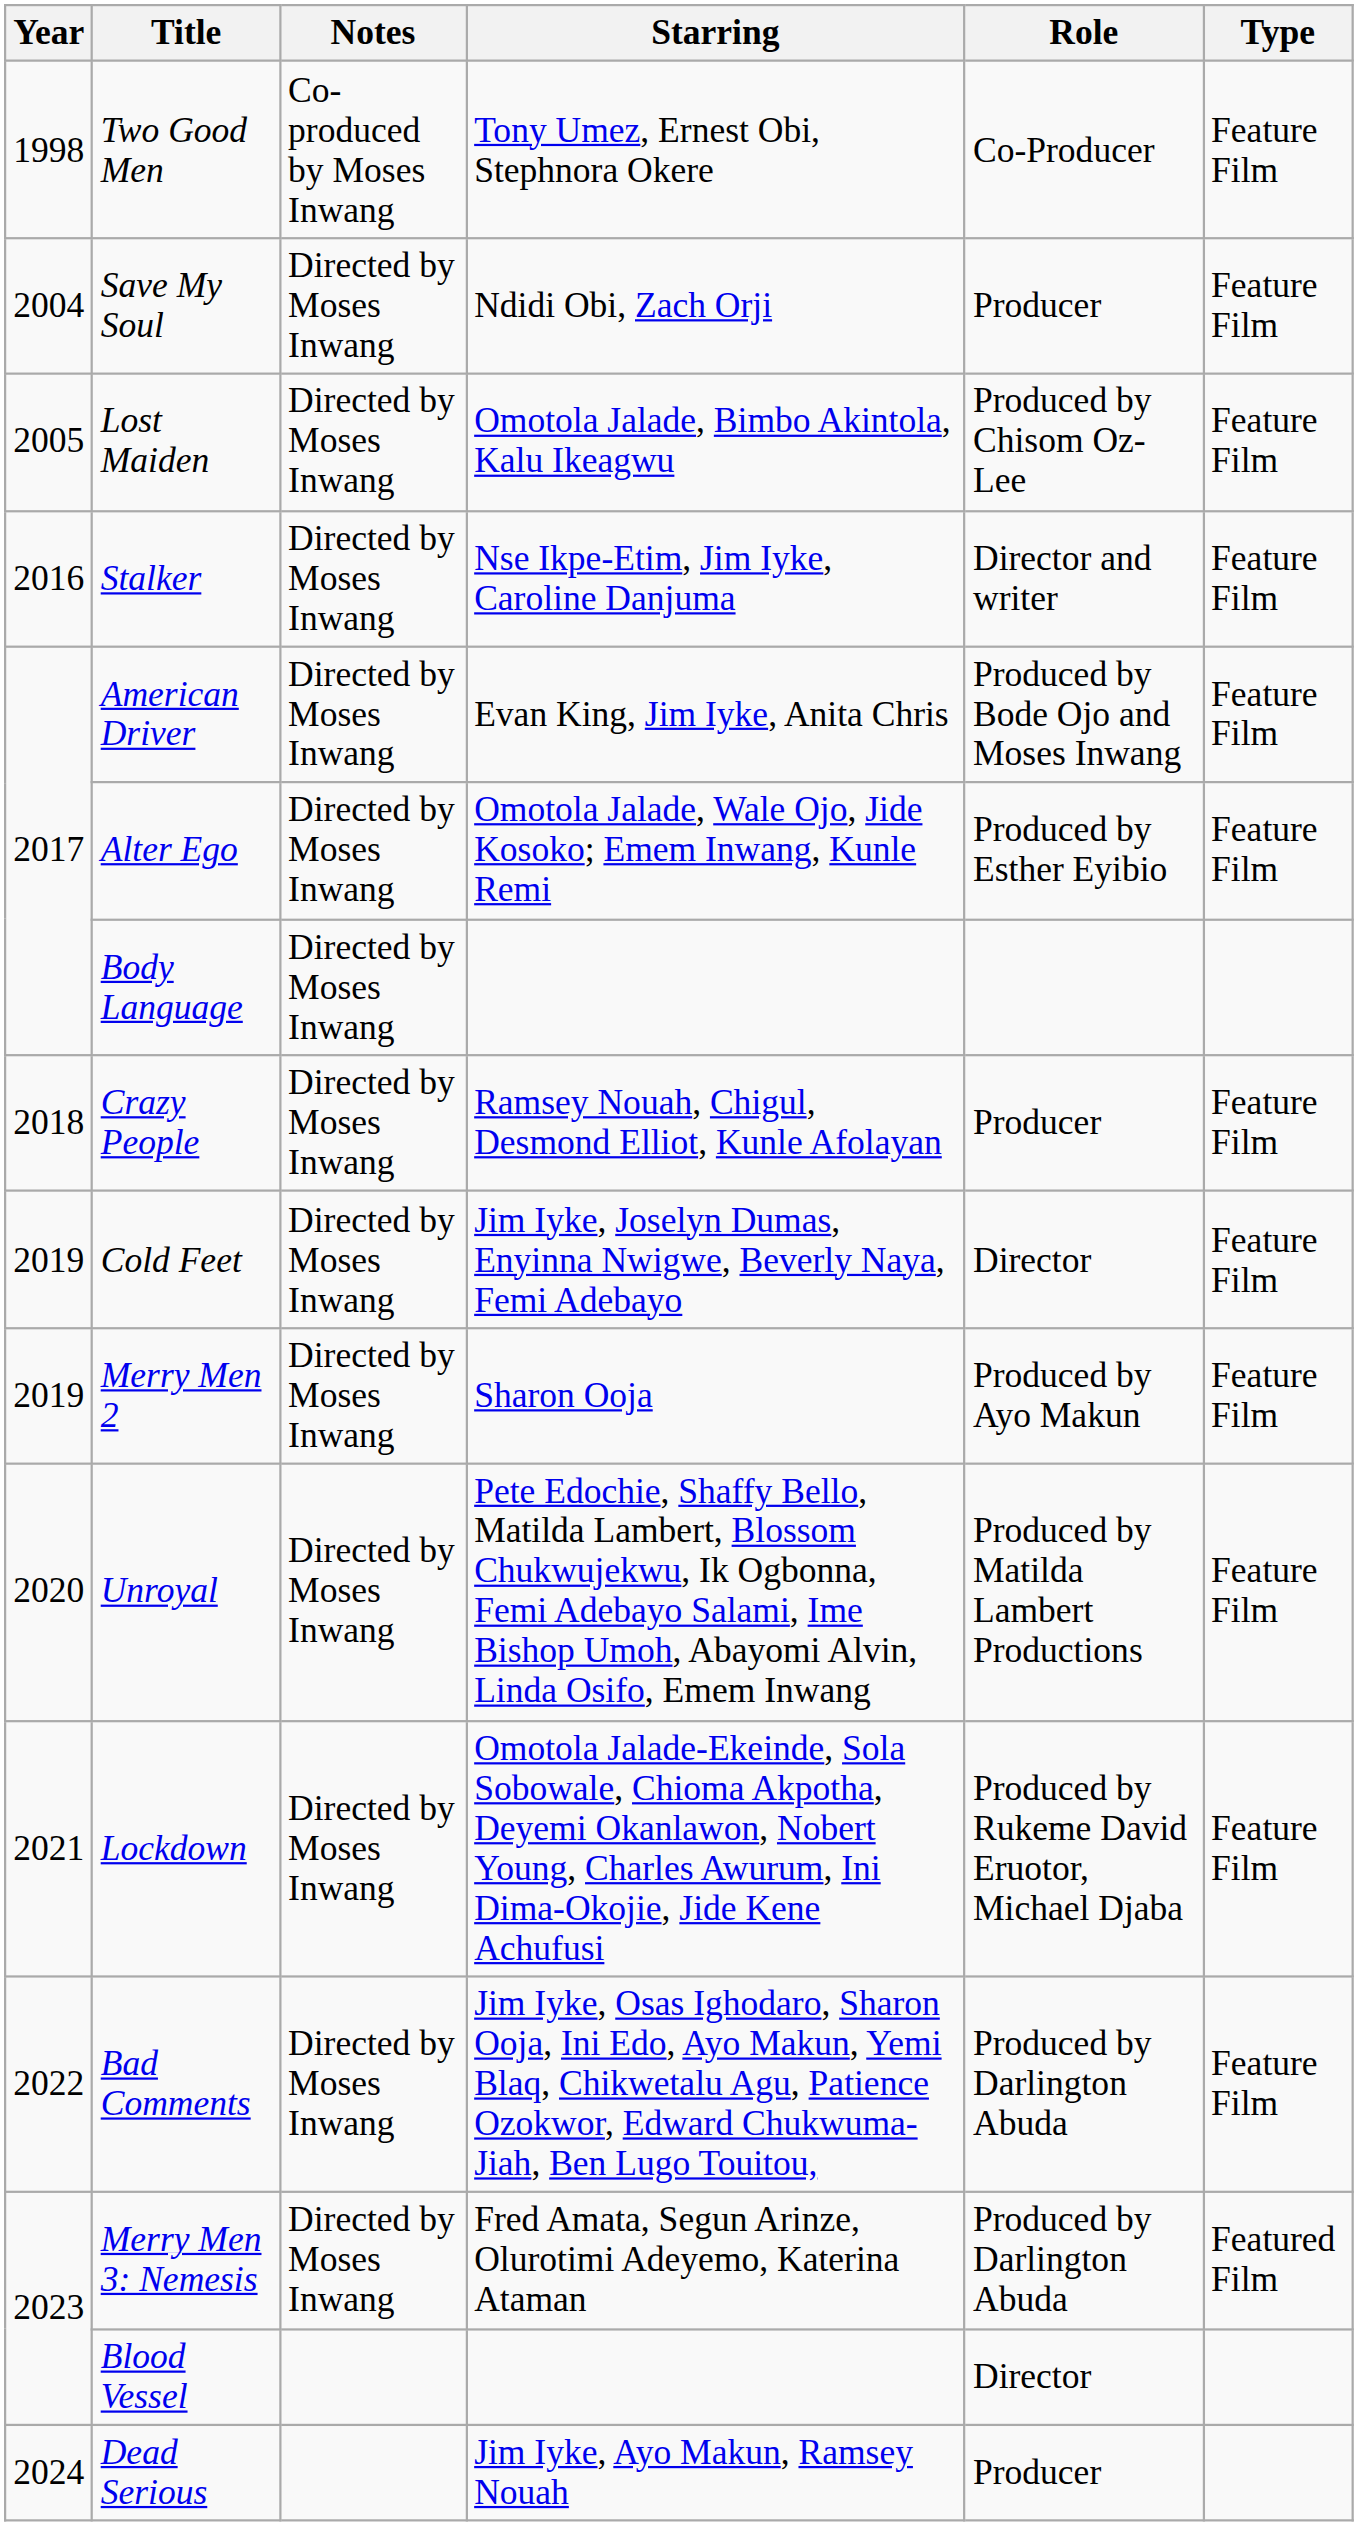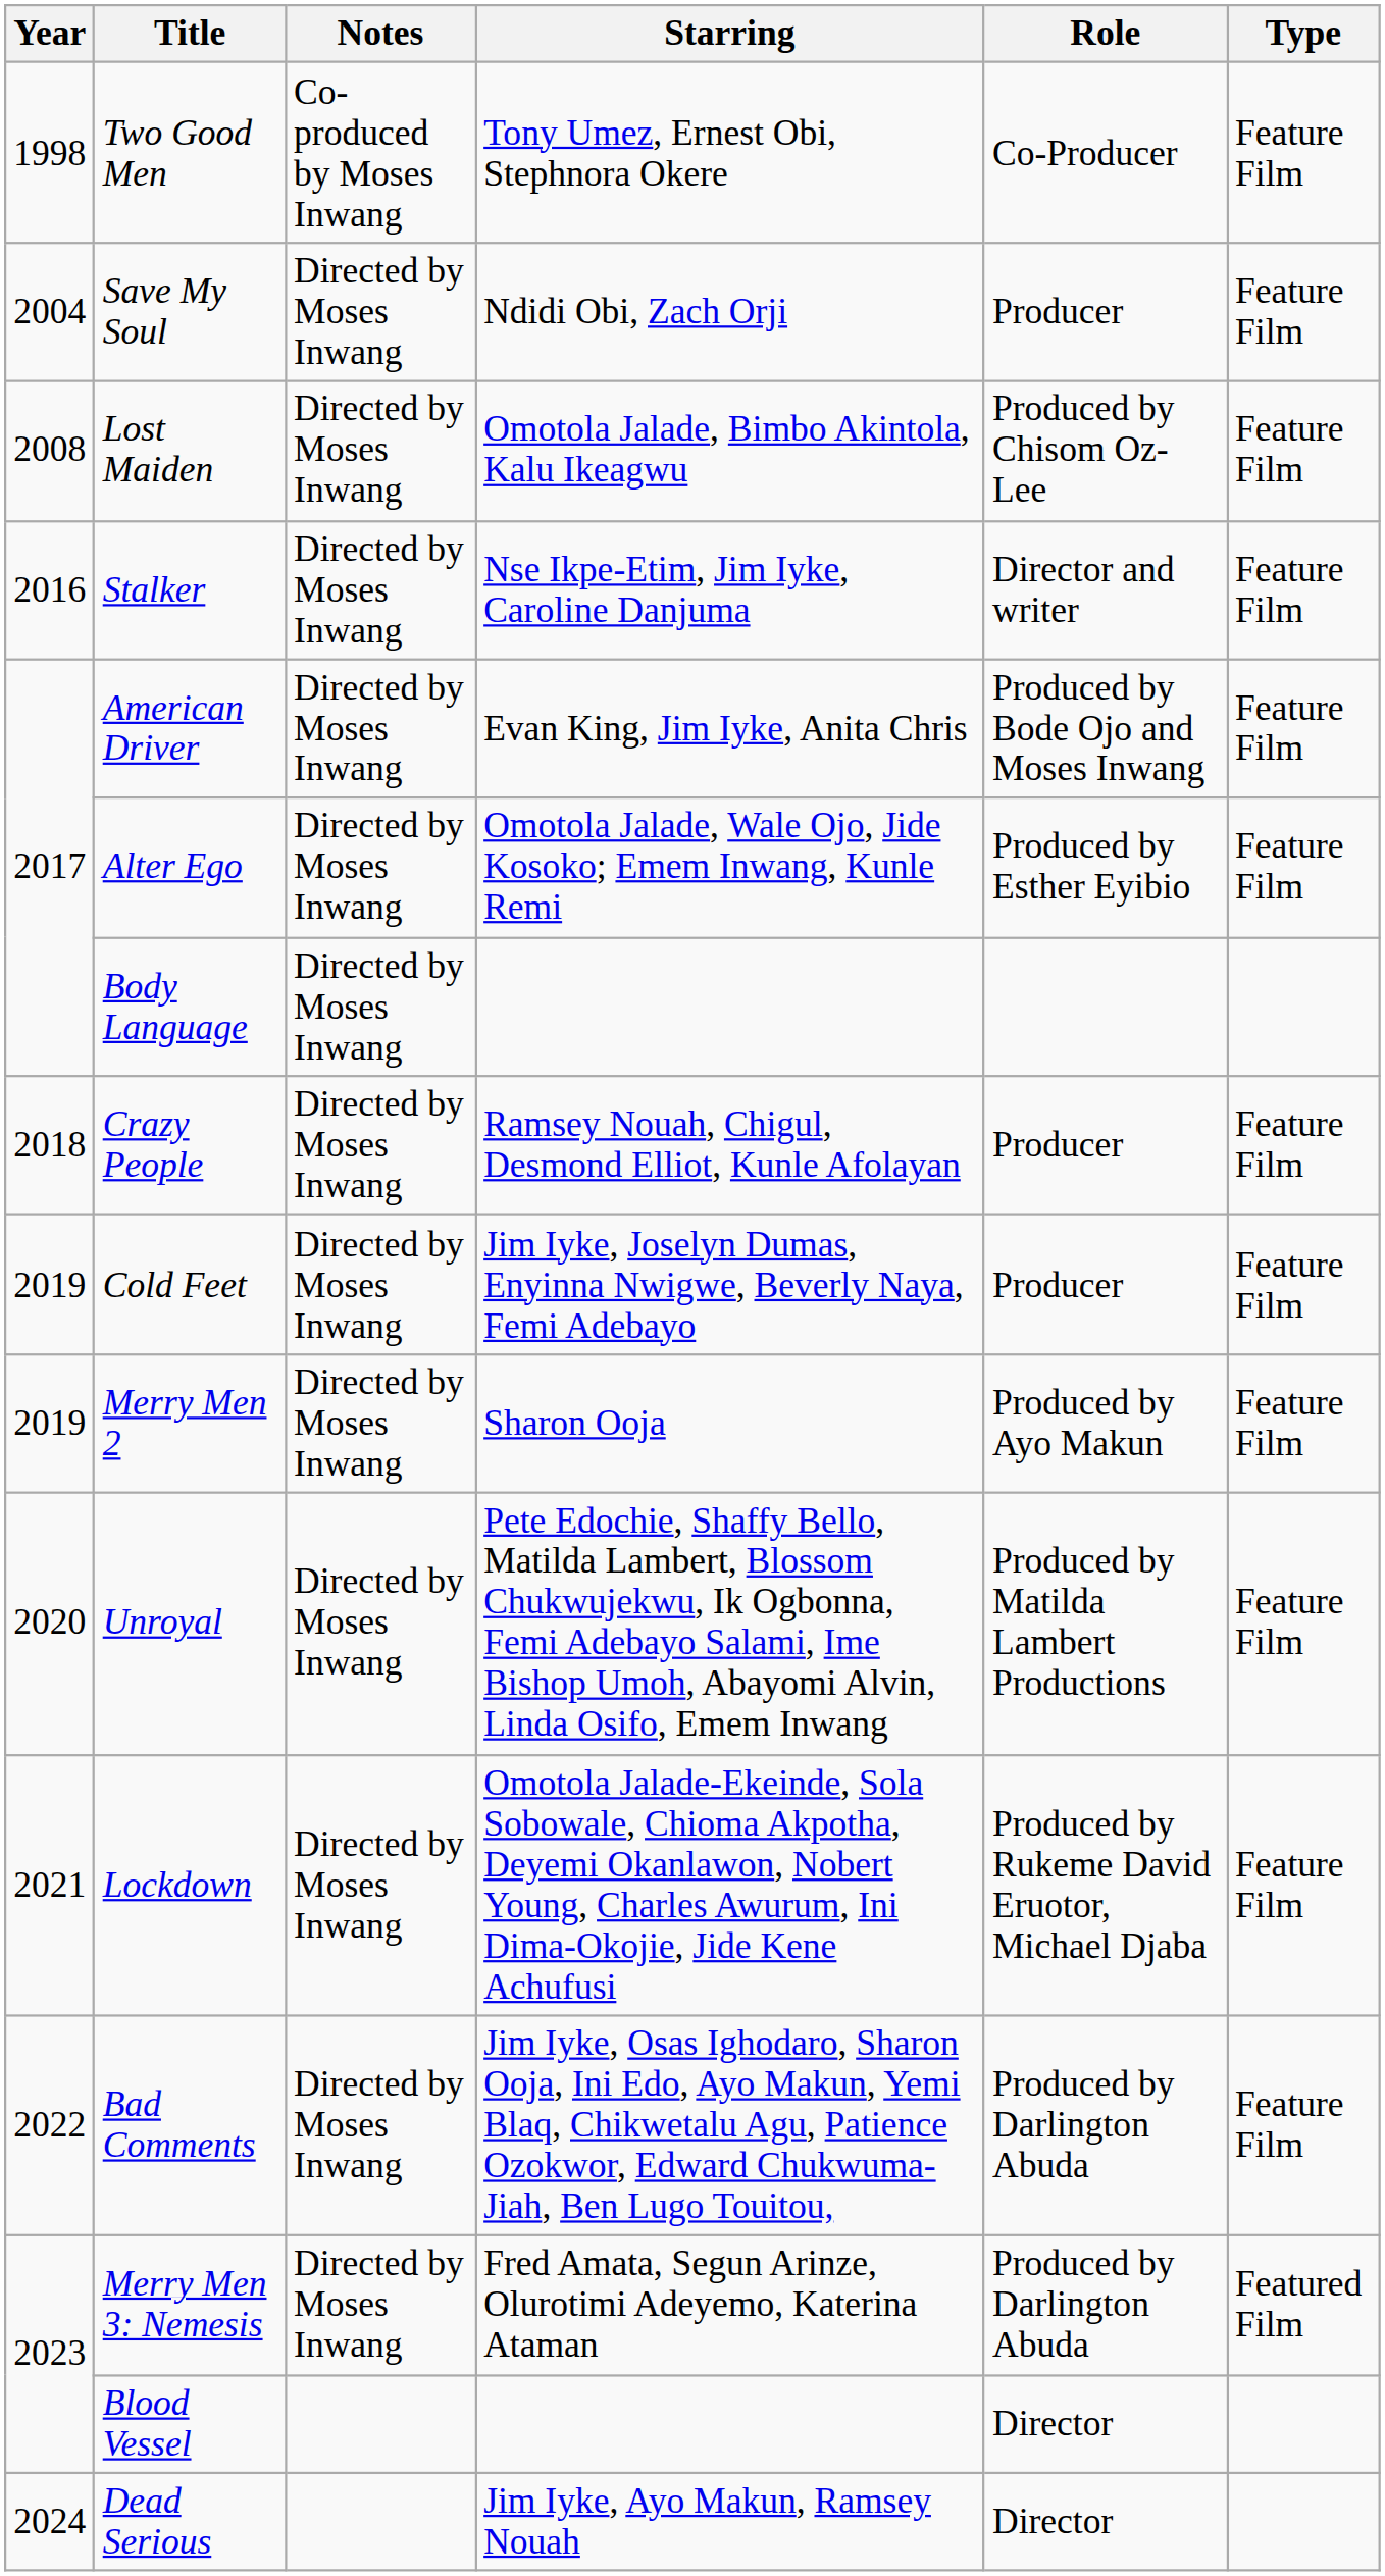Lost Maiden | Year: 2005 -> 2008
Cold Feet | Role: Director -> Producer
Dead Serious | Role: Producer -> Director
